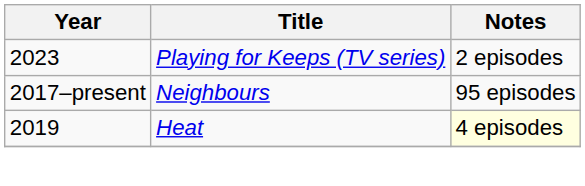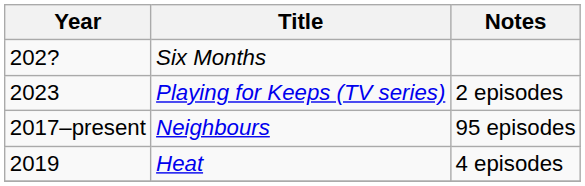+ row: 202? | Six Months
Heat | Notes: lightyellow background -> no background
